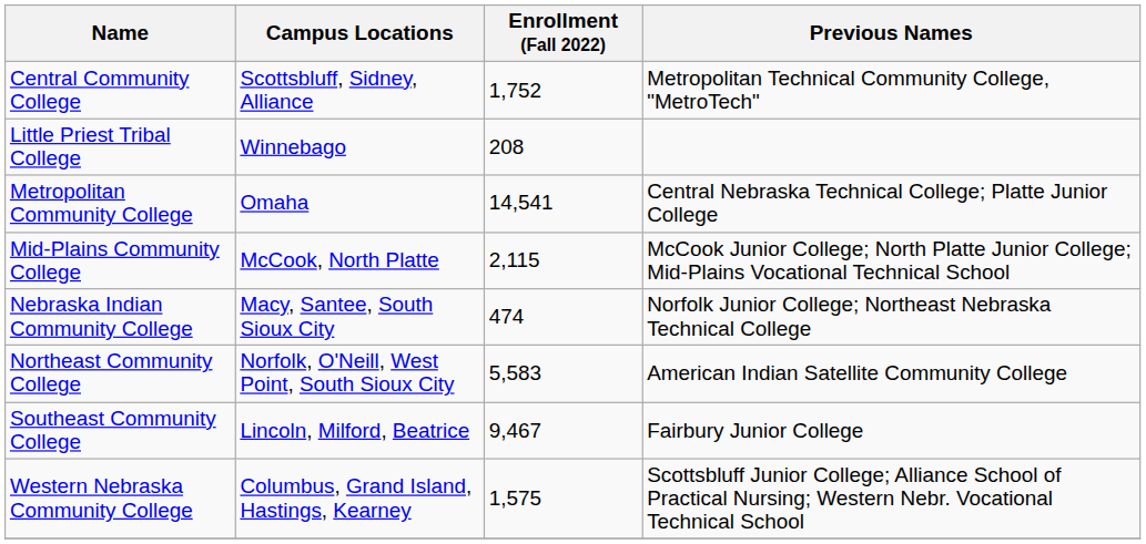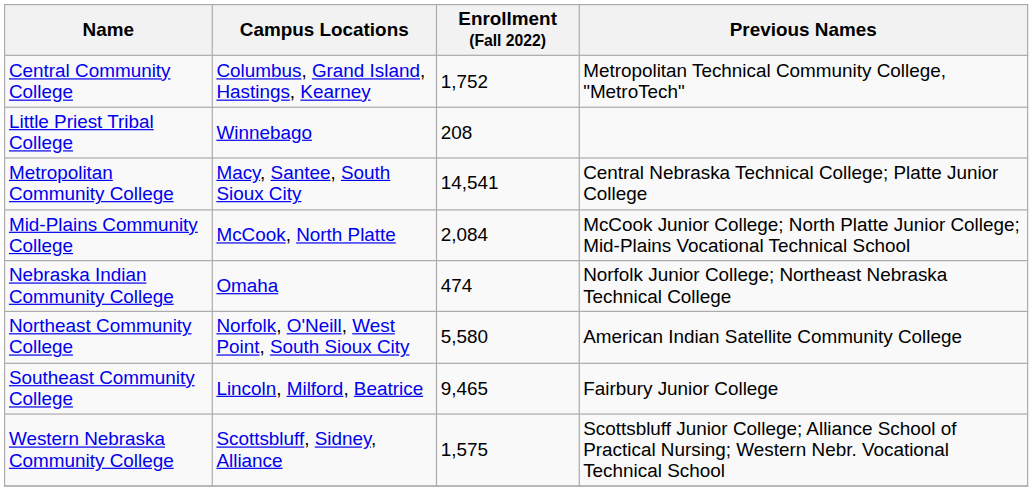Central Community College | Campus Locations: Scottsbluff, Sidney, Alliance -> Columbus, Grand Island, Hastings, Kearney
Metropolitan Community College | Campus Locations: Omaha -> Macy, Santee, South Sioux City
Mid-Plains Community College | Enrollment (Fall 2022): 2,115 -> 2,084
Nebraska Indian Community College | Campus Locations: Macy, Santee, South Sioux City -> Omaha
Northeast Community College | Enrollment (Fall 2022): 5,583 -> 5,580
Southeast Community College | Enrollment (Fall 2022): 9,467 -> 9,465
Western Nebraska Community College | Campus Locations: Columbus, Grand Island, Hastings, Kearney -> Scottsbluff, Sidney, Alliance
